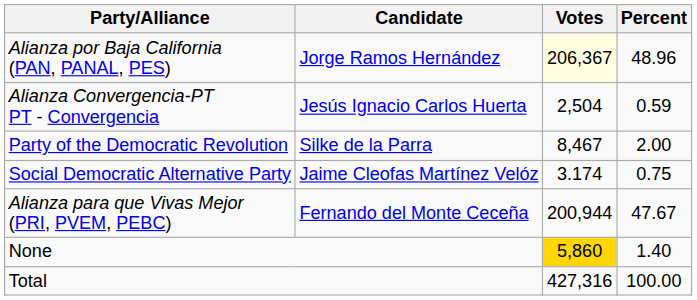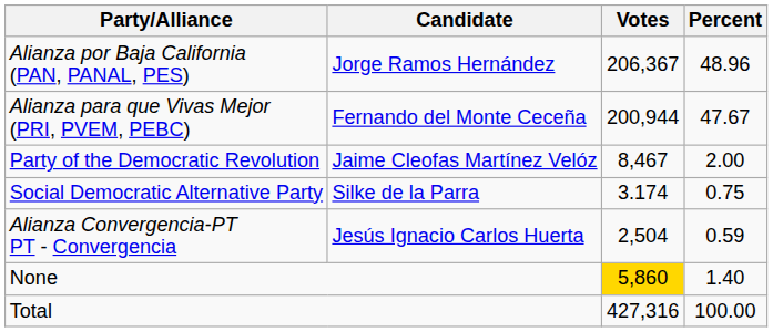Alianza por Baja California (PAN, PANAL, PES) | Votes: lightyellow background -> no background
rows swapped: Alianza para que Vivas Mejor (PRI, PVEM, PEBC) <-> Alianza Convergencia-PT PT - Convergencia
Party of the Democratic Revolution | Candidate: Silke de la Parra -> Jaime Cleofas Martínez Velóz
Social Democratic Alternative Party | Candidate: Jaime Cleofas Martínez Velóz -> Silke de la Parra
